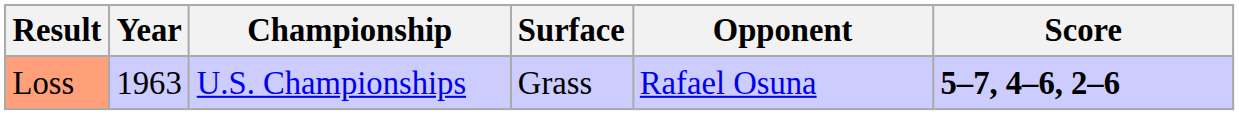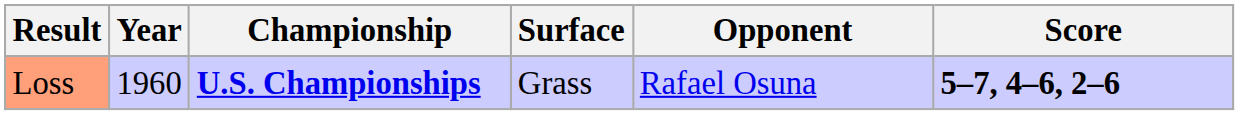Loss | Year: 1963 -> 1960
Loss | Championship: normal -> bold
